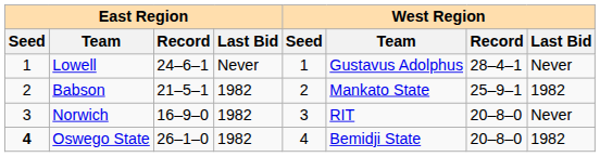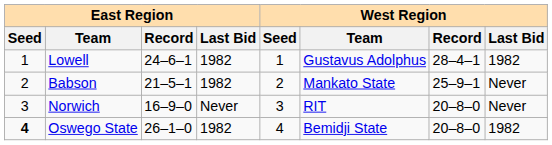Lowell | East Region / Last Bid: Never -> 1982
Lowell | West Region / Last Bid: Never -> 1982
Babson | West Region / Last Bid: 1982 -> Never
Norwich | East Region / Last Bid: 1982 -> Never
